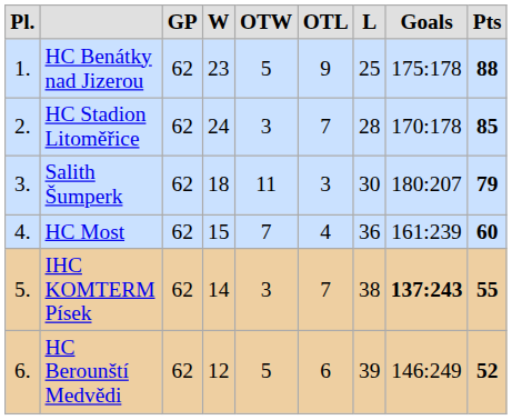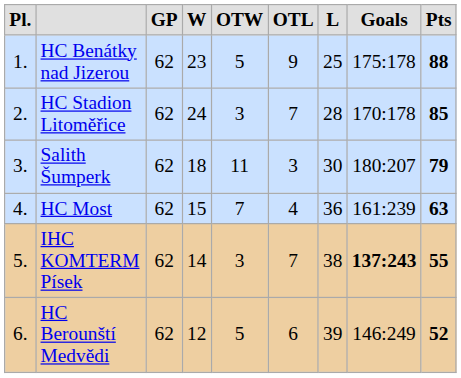HC Most | column 9: 60 -> 63
